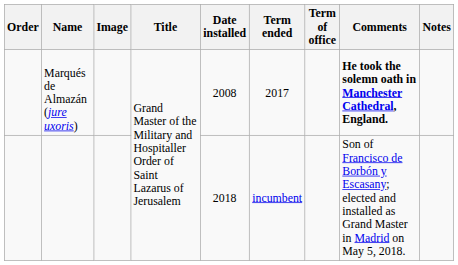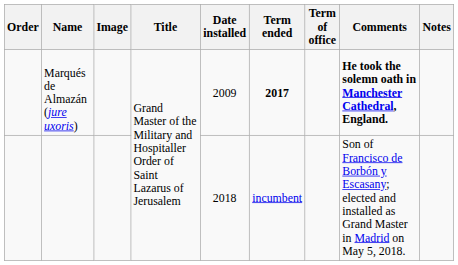Marqués de Almazán (jure uxoris) | Date installed: 2008 -> 2009
Marqués de Almazán (jure uxoris) | Term ended: normal -> bold
